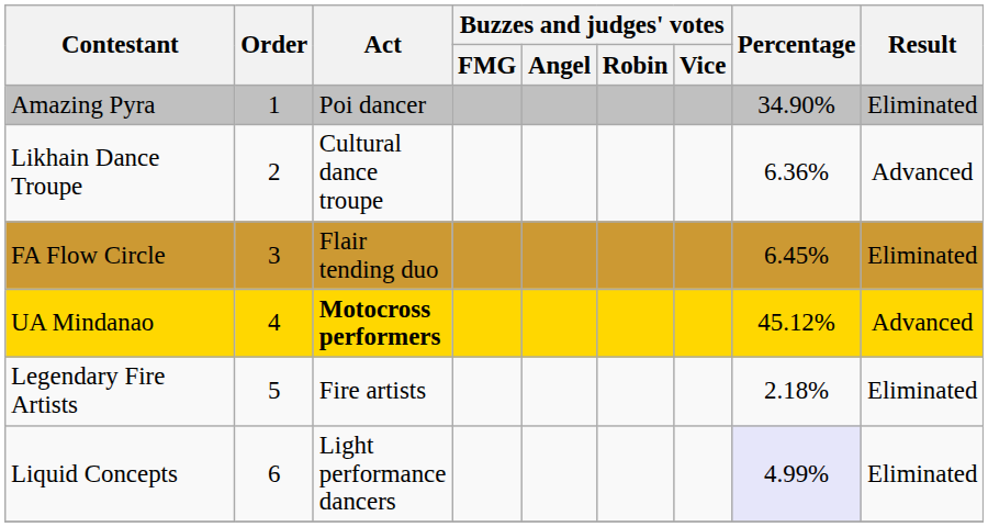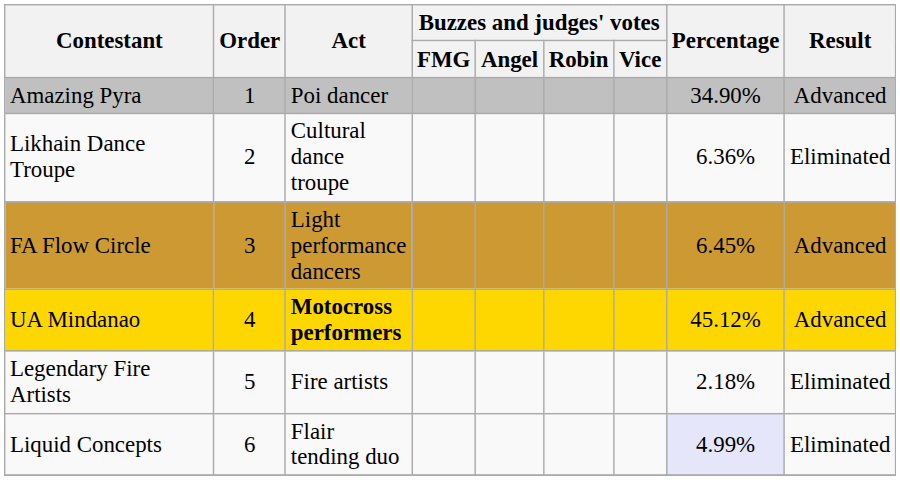Amazing Pyra | Result: Eliminated -> Advanced
Likhain Dance Troupe | Result: Advanced -> Eliminated
FA Flow Circle | Act: Flair tending duo -> Light performance dancers
FA Flow Circle | Result: Eliminated -> Advanced
Liquid Concepts | Act: Light performance dancers -> Flair tending duo
